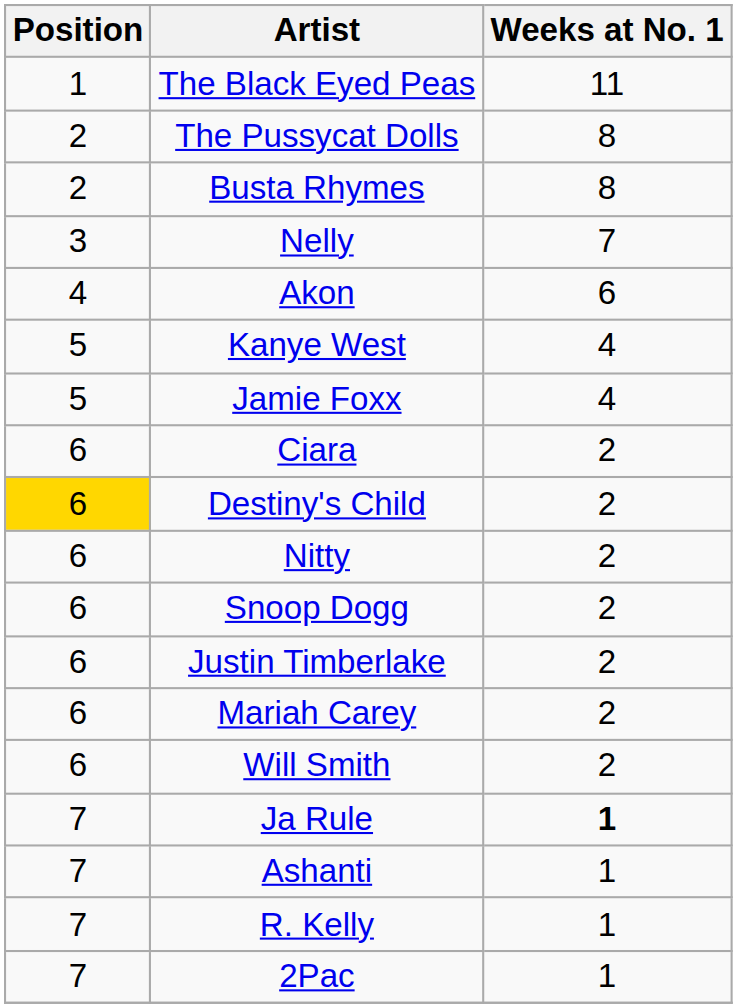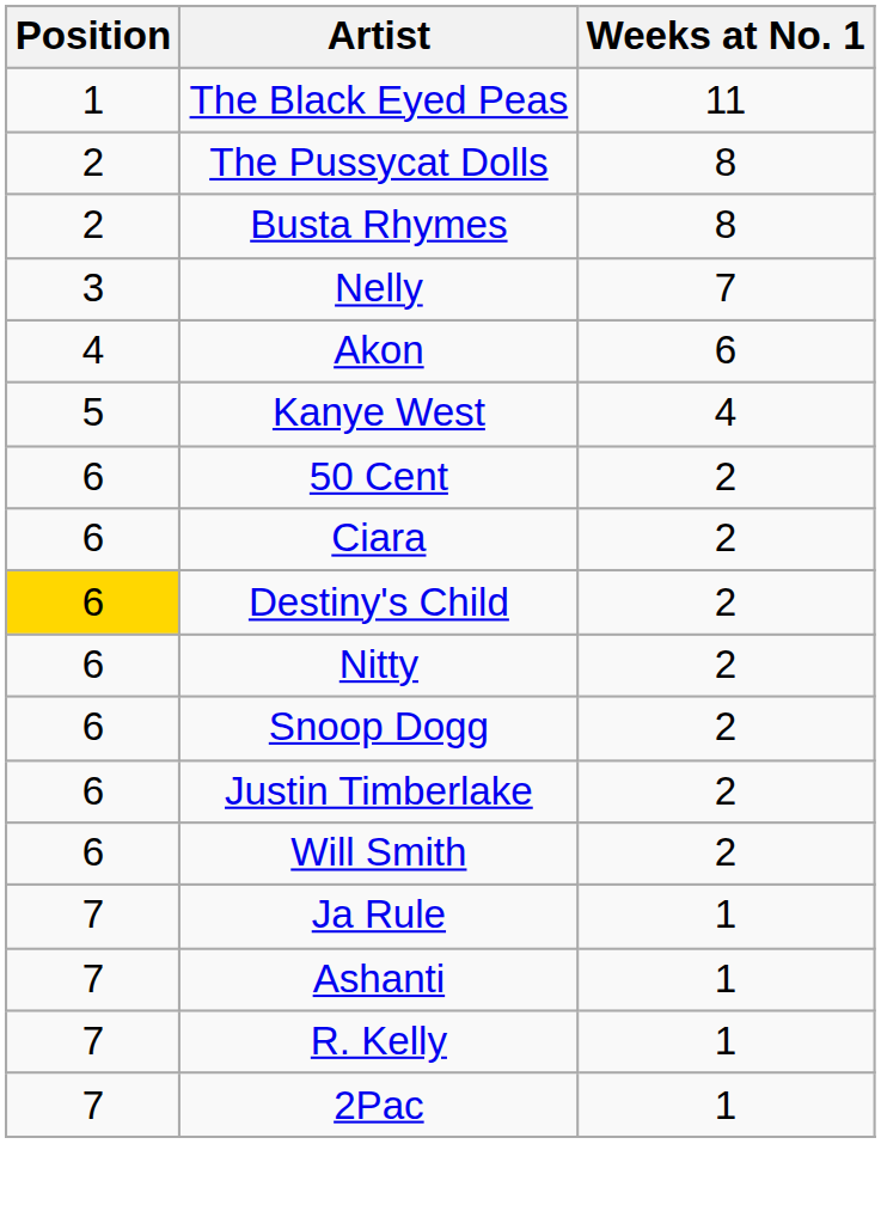- row: 5 | Jamie Foxx | 4
+ row: 6 | 50 Cent | 2
- row: 6 | Mariah Carey | 2
Ja Rule | Weeks at No. 1: bold -> normal
